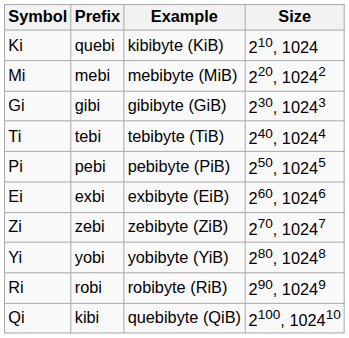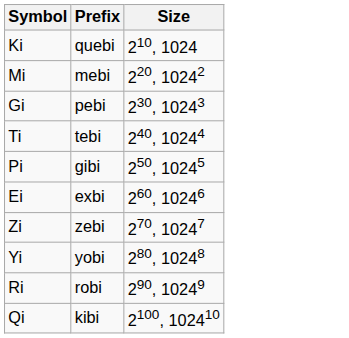- column: Example | kibibyte (KiB) | mebibyte (MiB) | gibibyte (GiB) | tebibyte (TiB) | pebibyte (PiB) | exbibyte (EiB) | zebibyte (ZiB) | yobibyte (YiB) | robibyte (RiB) | quebibyte (QiB)
Gi | Prefix: gibi -> pebi
Pi | Prefix: pebi -> gibi
